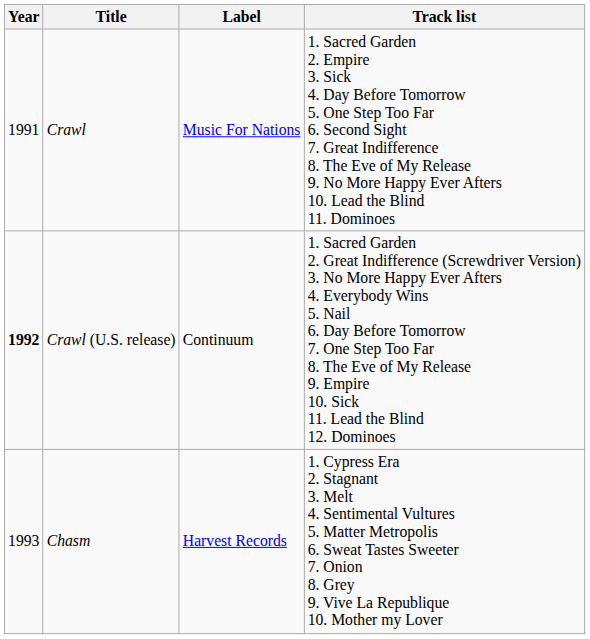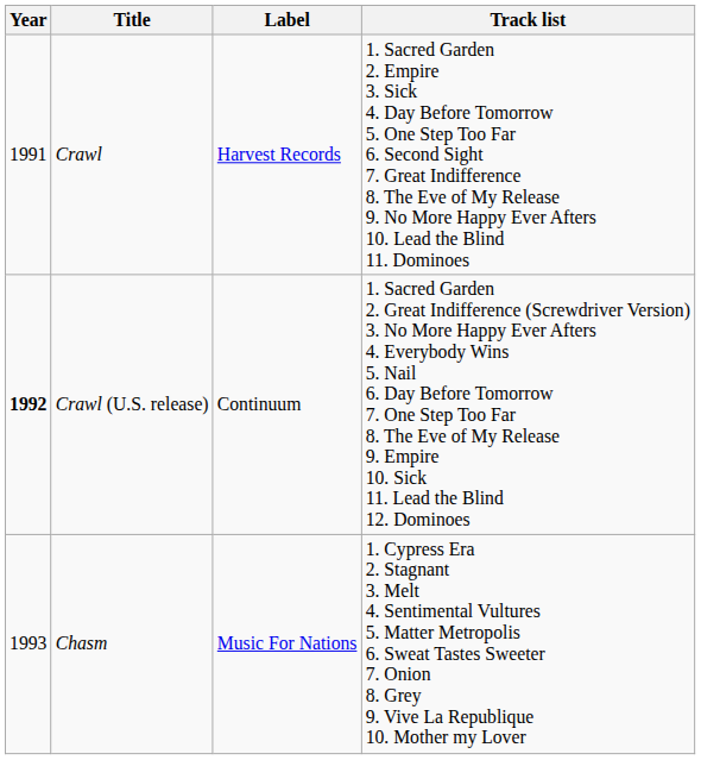Crawl | Label: Music For Nations -> Harvest Records
Chasm | Label: Harvest Records -> Music For Nations
